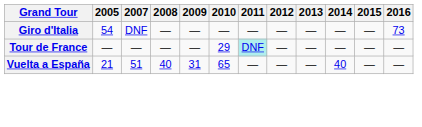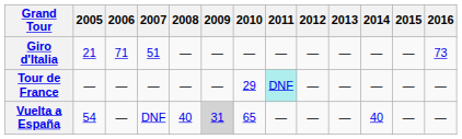+ column: 2006 | 71 | — | —
Giro d'Italia | 2005: 54 -> 21
Giro d'Italia | 2007: DNF -> 51
Vuelta a España | 2005: 21 -> 54
Vuelta a España | 2007: 51 -> DNF
Vuelta a España | 2009: no background -> lightgrey background
